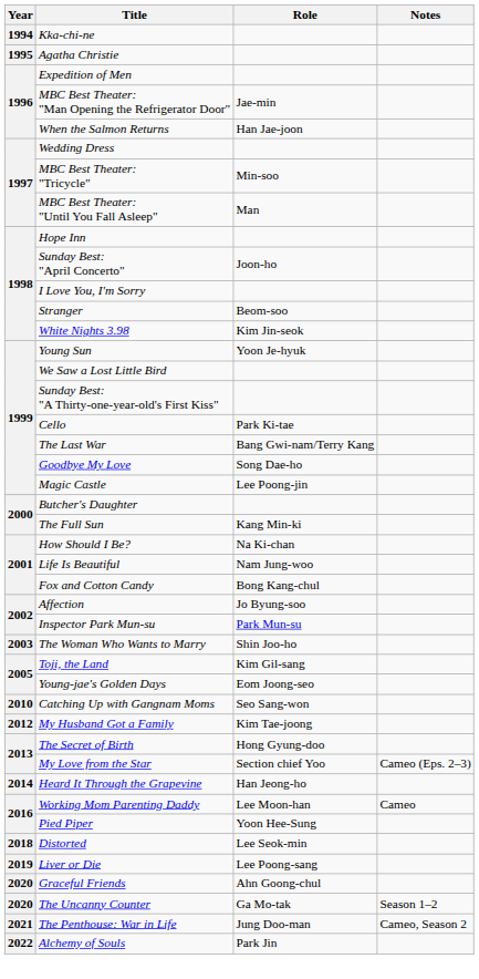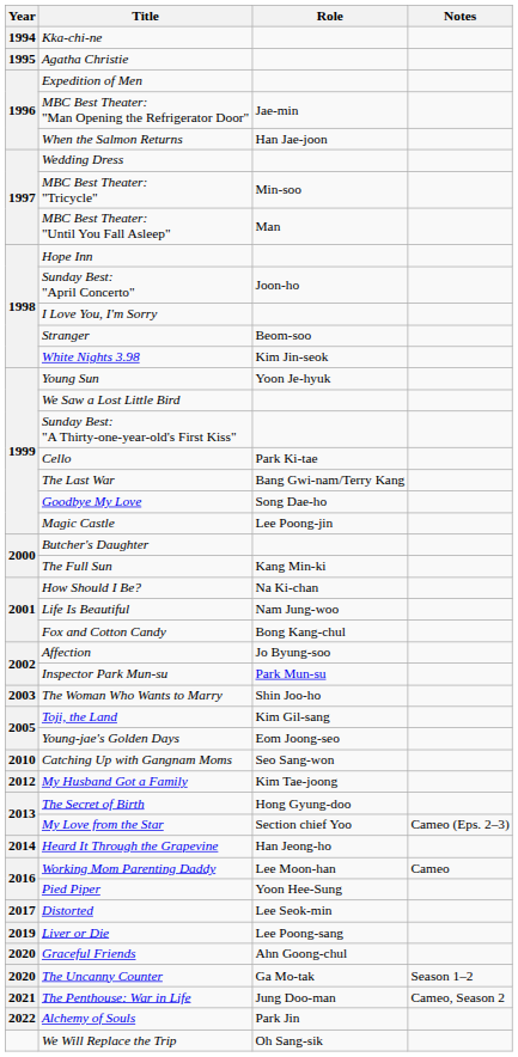Distorted | Year: 2018 -> 2017
+ row: We Will Replace the Trip | Oh Sang-sik
